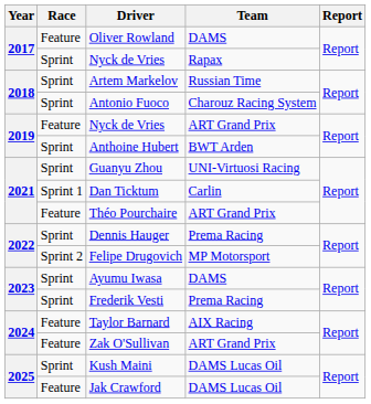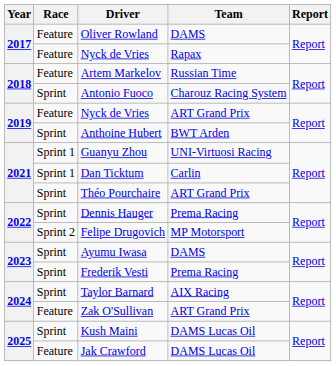Nyck de Vries / Rapax | Race: Sprint -> Feature
Artem Markelov | Race: Sprint -> Feature
Guanyu Zhou | Race: Sprint -> Sprint 1
Théo Pourchaire | Race: Feature -> Sprint
Taylor Barnard | Race: Feature -> Sprint
